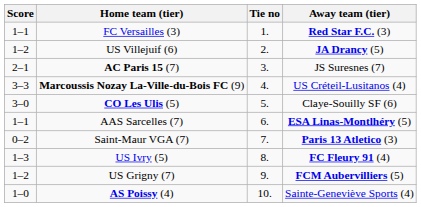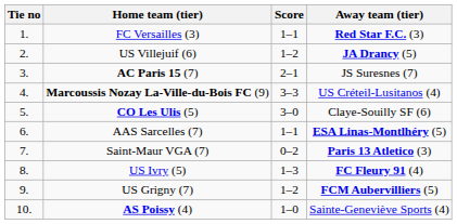columns swapped: Tie no <-> Score
